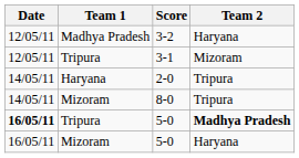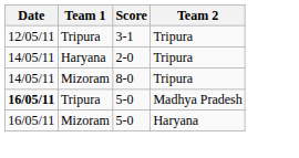- row: 12/05/11 | Madhya Pradesh | 3-2 | Haryana
3-1 | Team 2: Mizoram -> Tripura
Tripura / 5-0 | Team 2: bold -> normal
